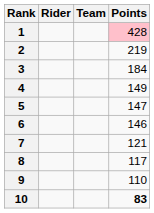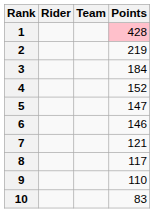4 | Points: 149 -> 152
10 | Points: bold -> normal
